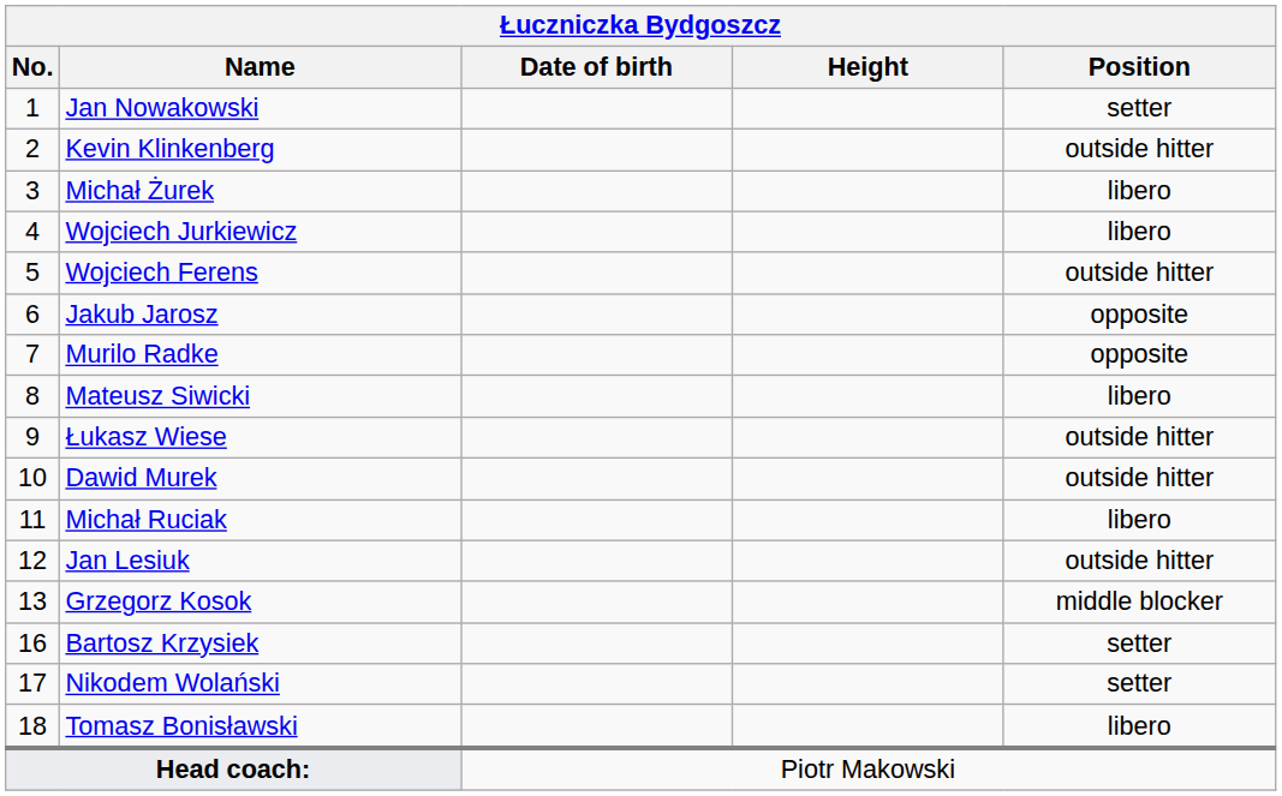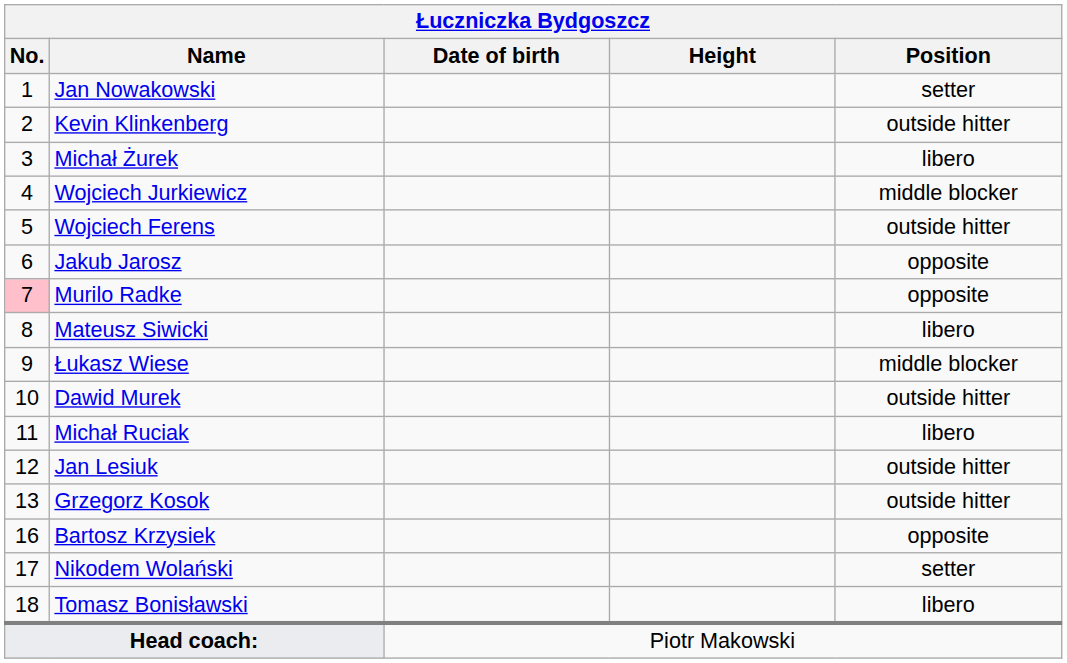Wojciech Jurkiewicz | Position: libero -> middle blocker
Murilo Radke | No.: no background -> pink background
Łukasz Wiese | Position: outside hitter -> middle blocker
Grzegorz Kosok | Position: middle blocker -> outside hitter
Bartosz Krzysiek | Position: setter -> opposite
